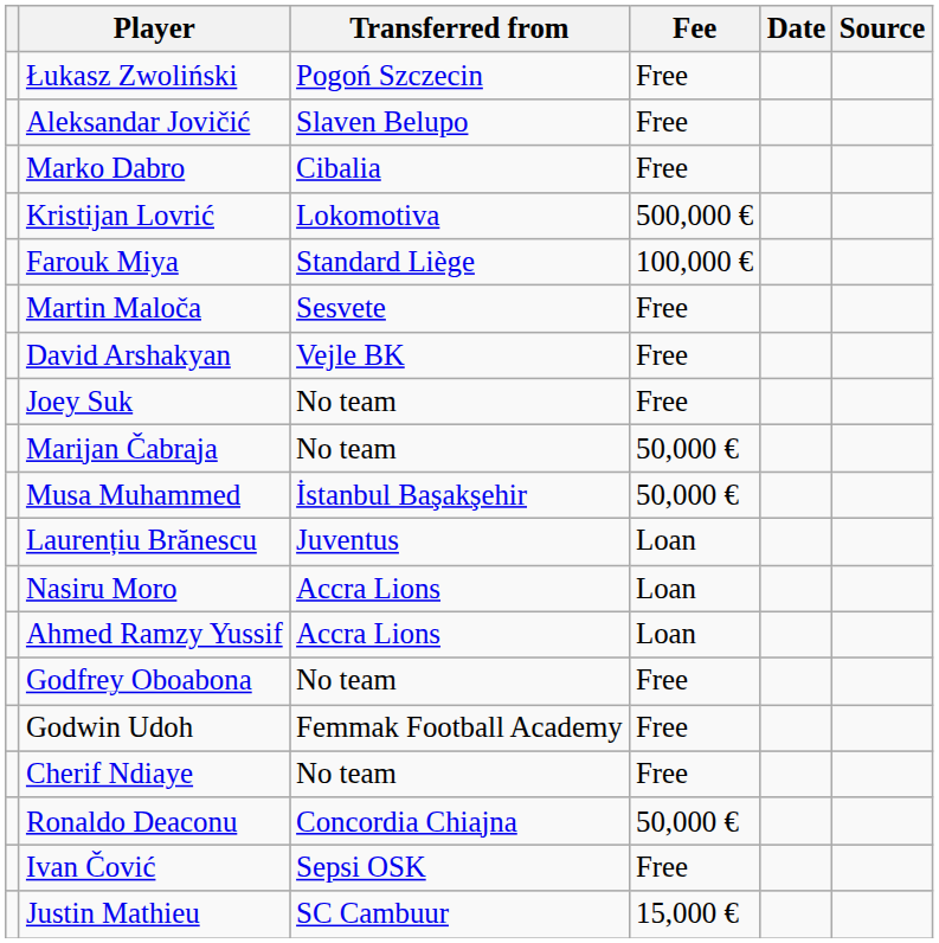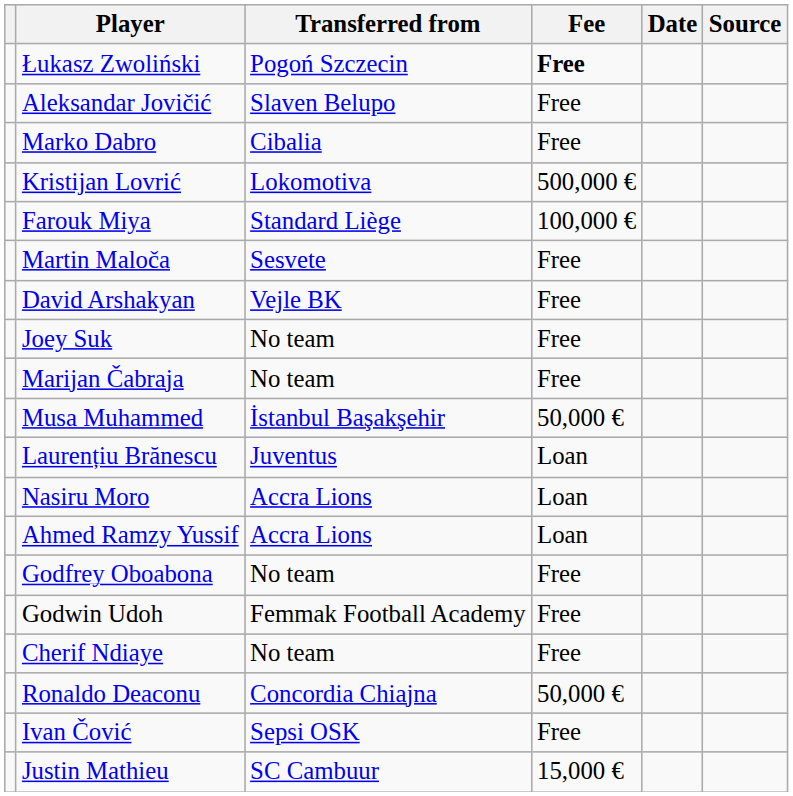Łukasz Zwoliński | Fee: normal -> bold
Marijan Čabraja | Fee: 50,000 € -> Free
